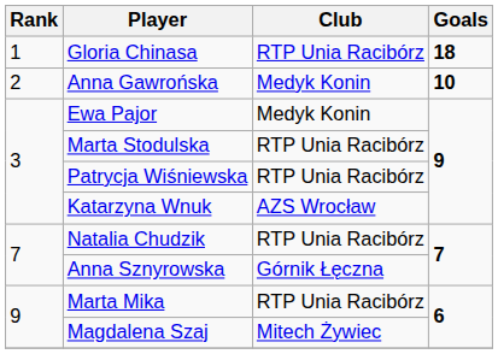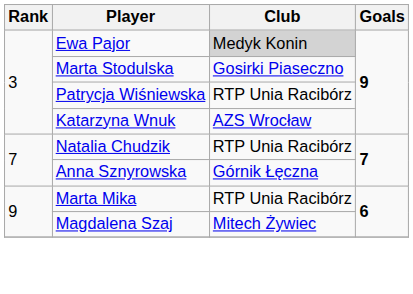- row: 1 | Gloria Chinasa | RTP Unia Racibórz | 18
- row: 2 | Anna Gawrońska | Medyk Konin | 10
Ewa Pajor | Club: no background -> lightgrey background
Marta Stodulska | Club: RTP Unia Racibórz -> Gosirki Piaseczno
